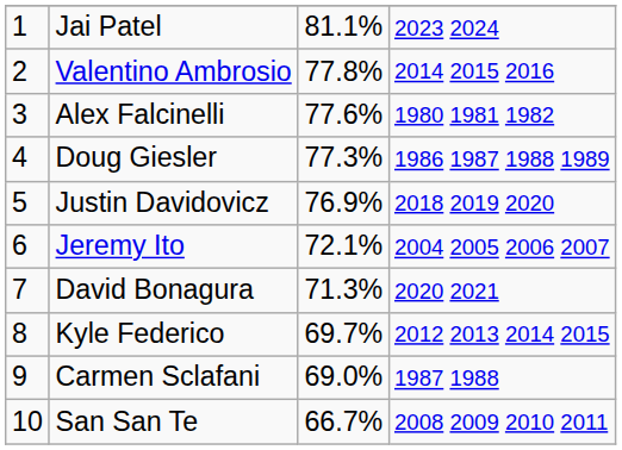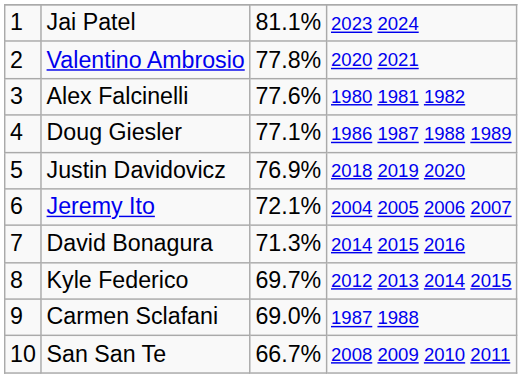Valentino Ambrosio | column 4: 2014 2015 2016 -> 2020 2021
Doug Giesler | column 3: 77.3% -> 77.1%
David Bonagura | column 4: 2020 2021 -> 2014 2015 2016
